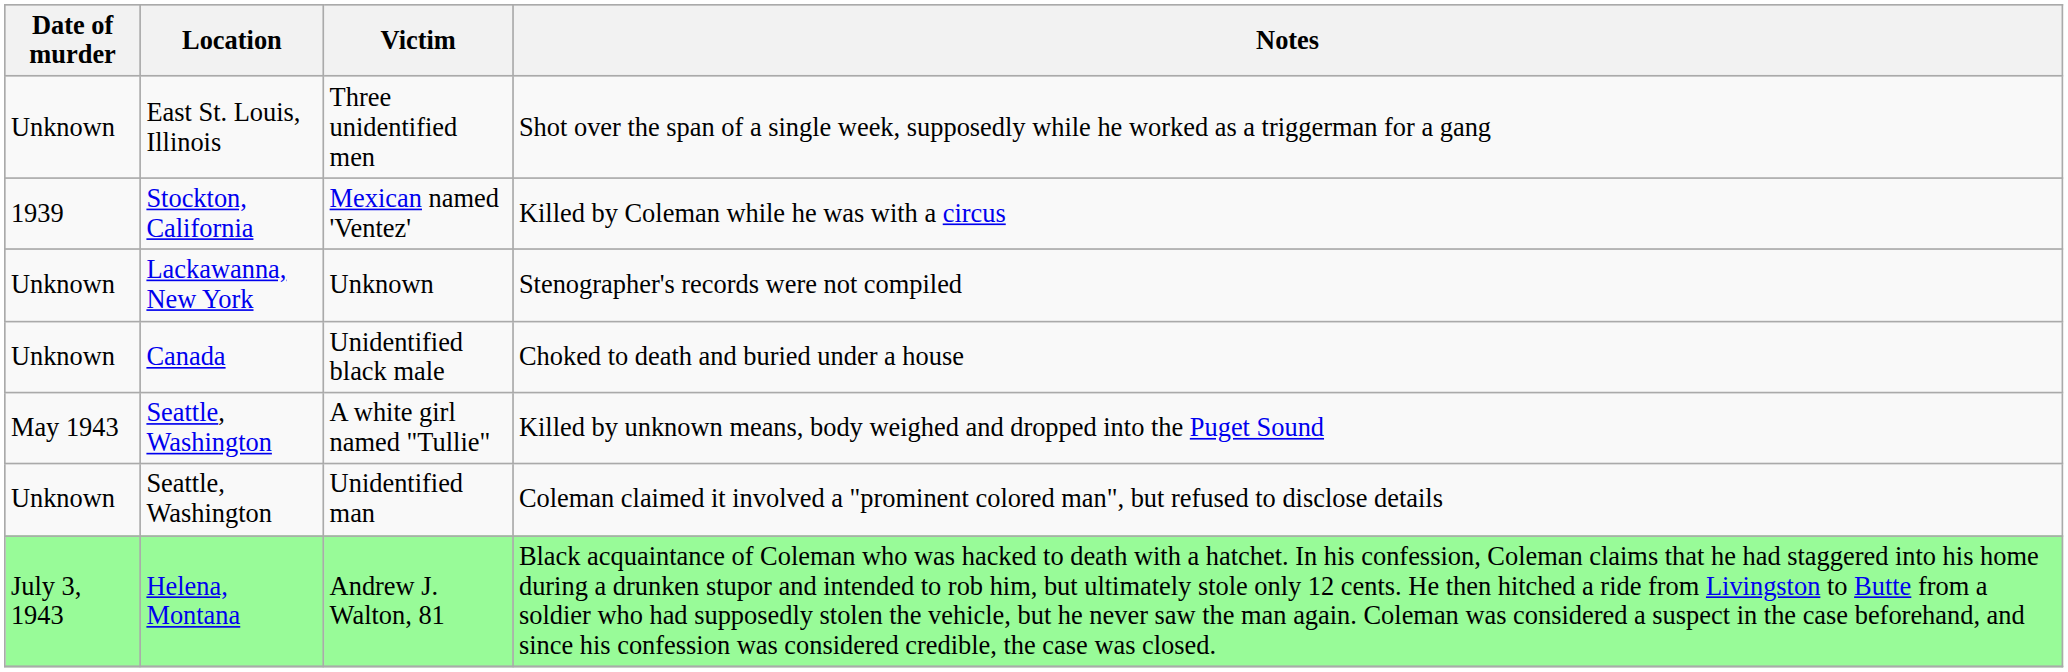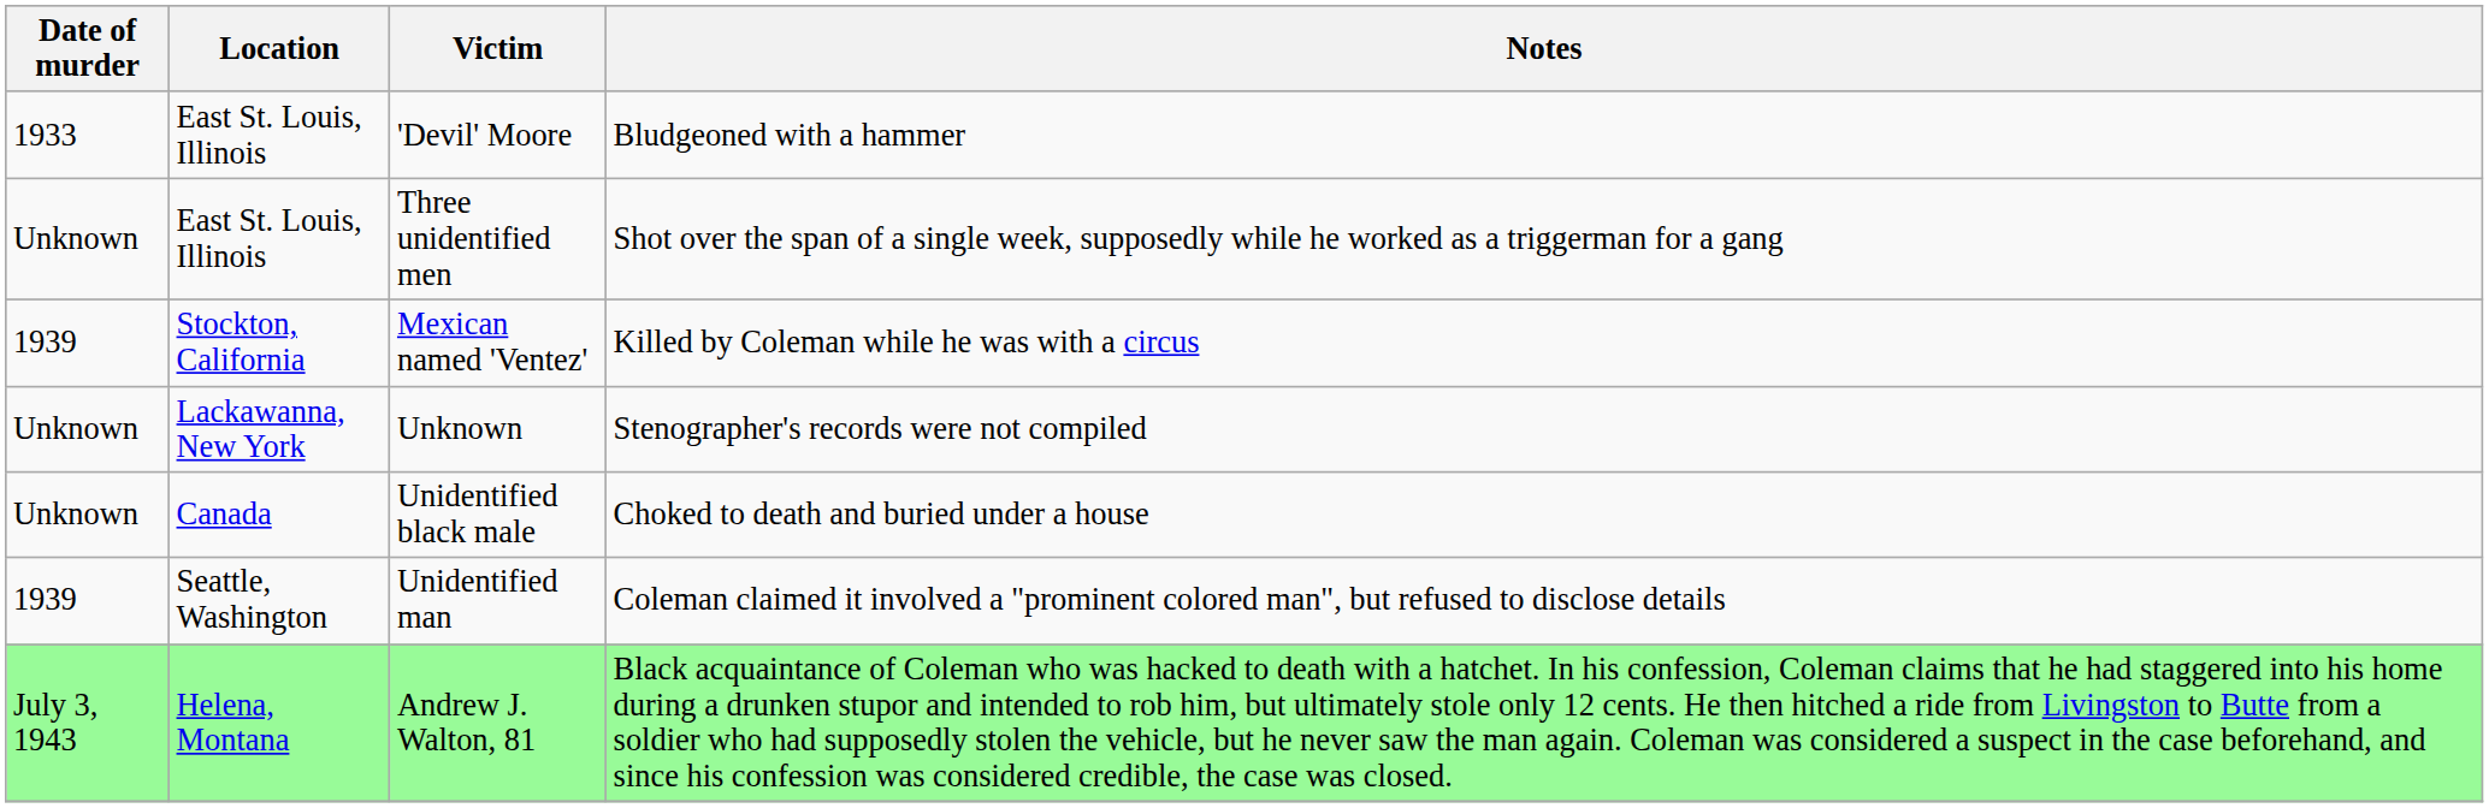+ row: 1933 | East St. Louis, Illinois | 'Devil' Moore | Bludgeoned with a hammer
- row: May 1943 | Seattle, Washington | A white girl named "Tullie" | Killed by unknown means, body weighed and dropped into the Puget Sound
Unidentified man | Date of murder: Unknown -> 1939
